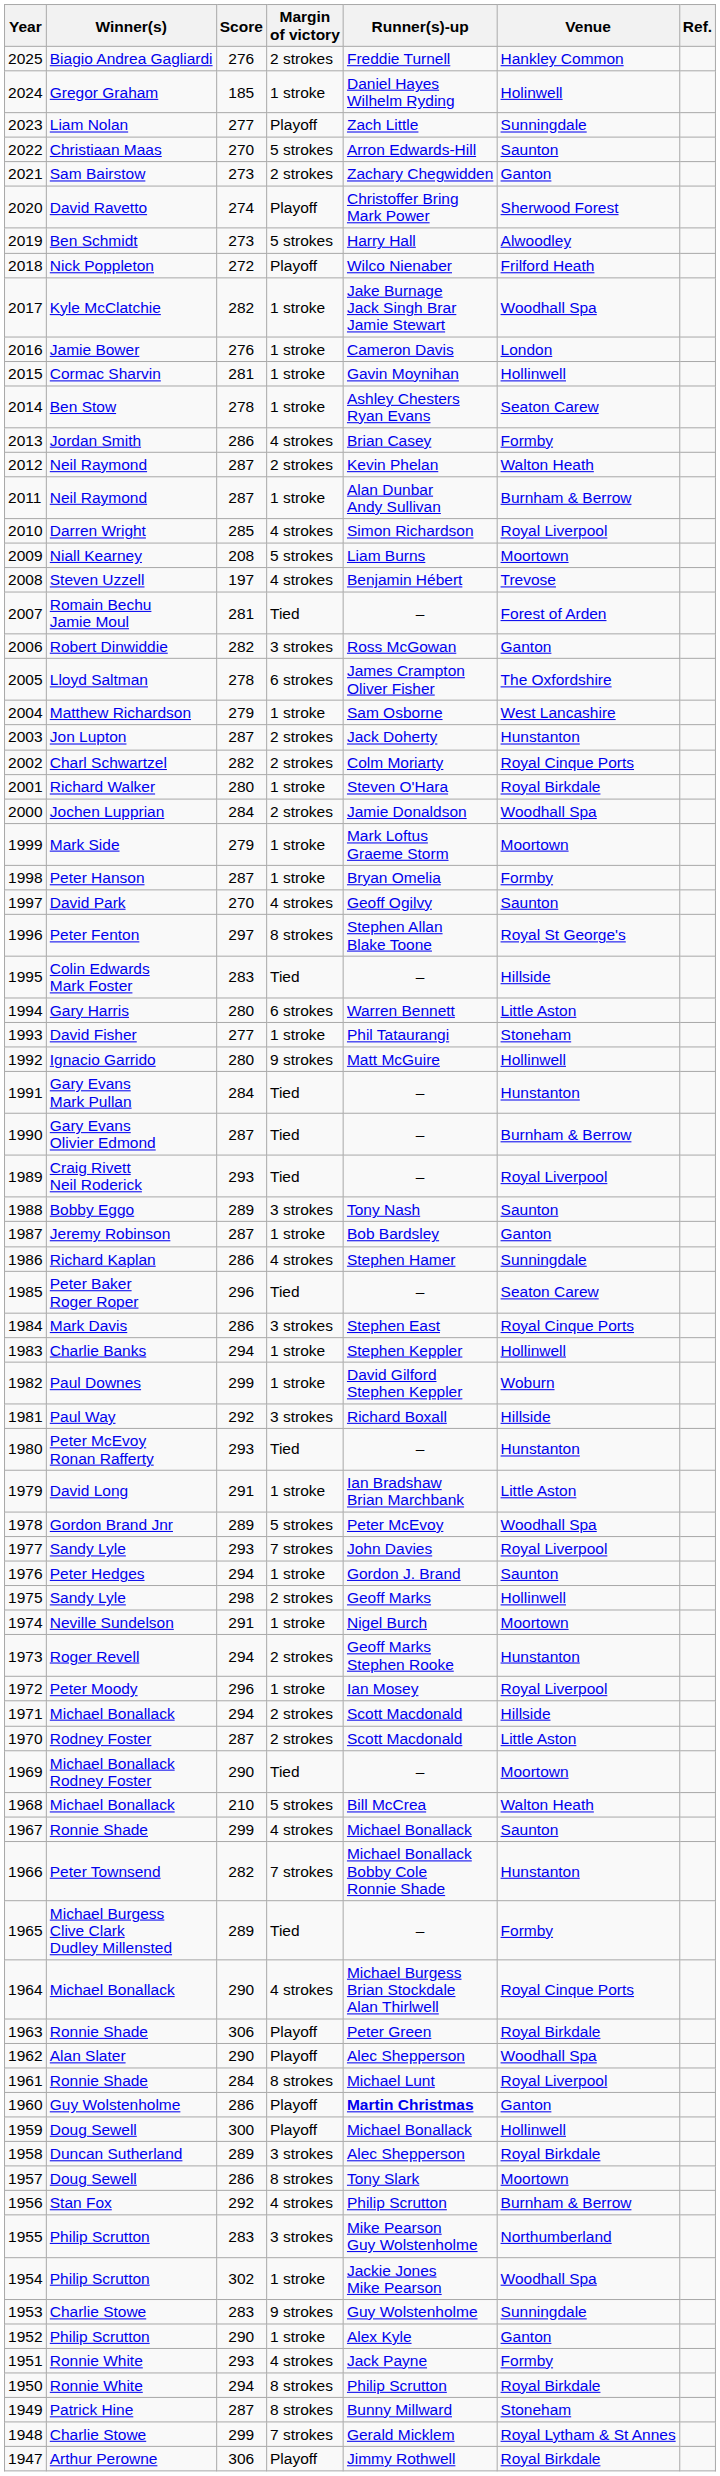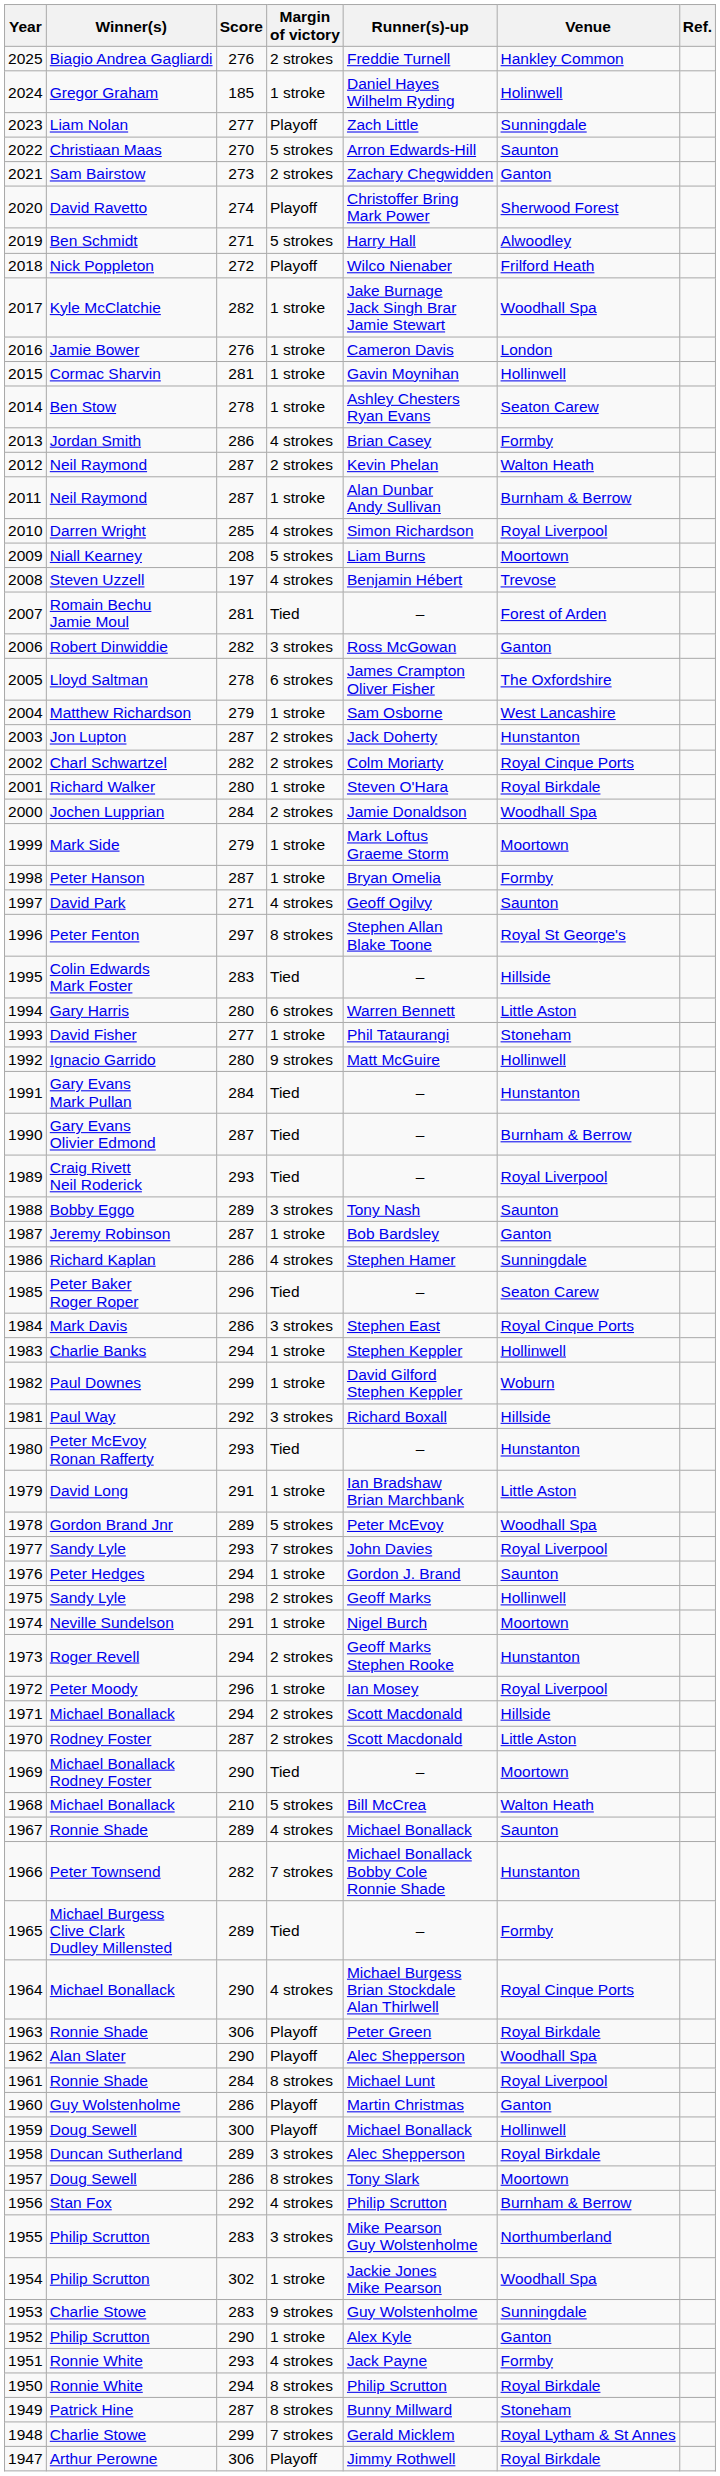2019 | Score: 273 -> 271
1997 | Score: 270 -> 271
1967 | Score: 299 -> 289
1960 | Runner(s)-up: bold -> normal
